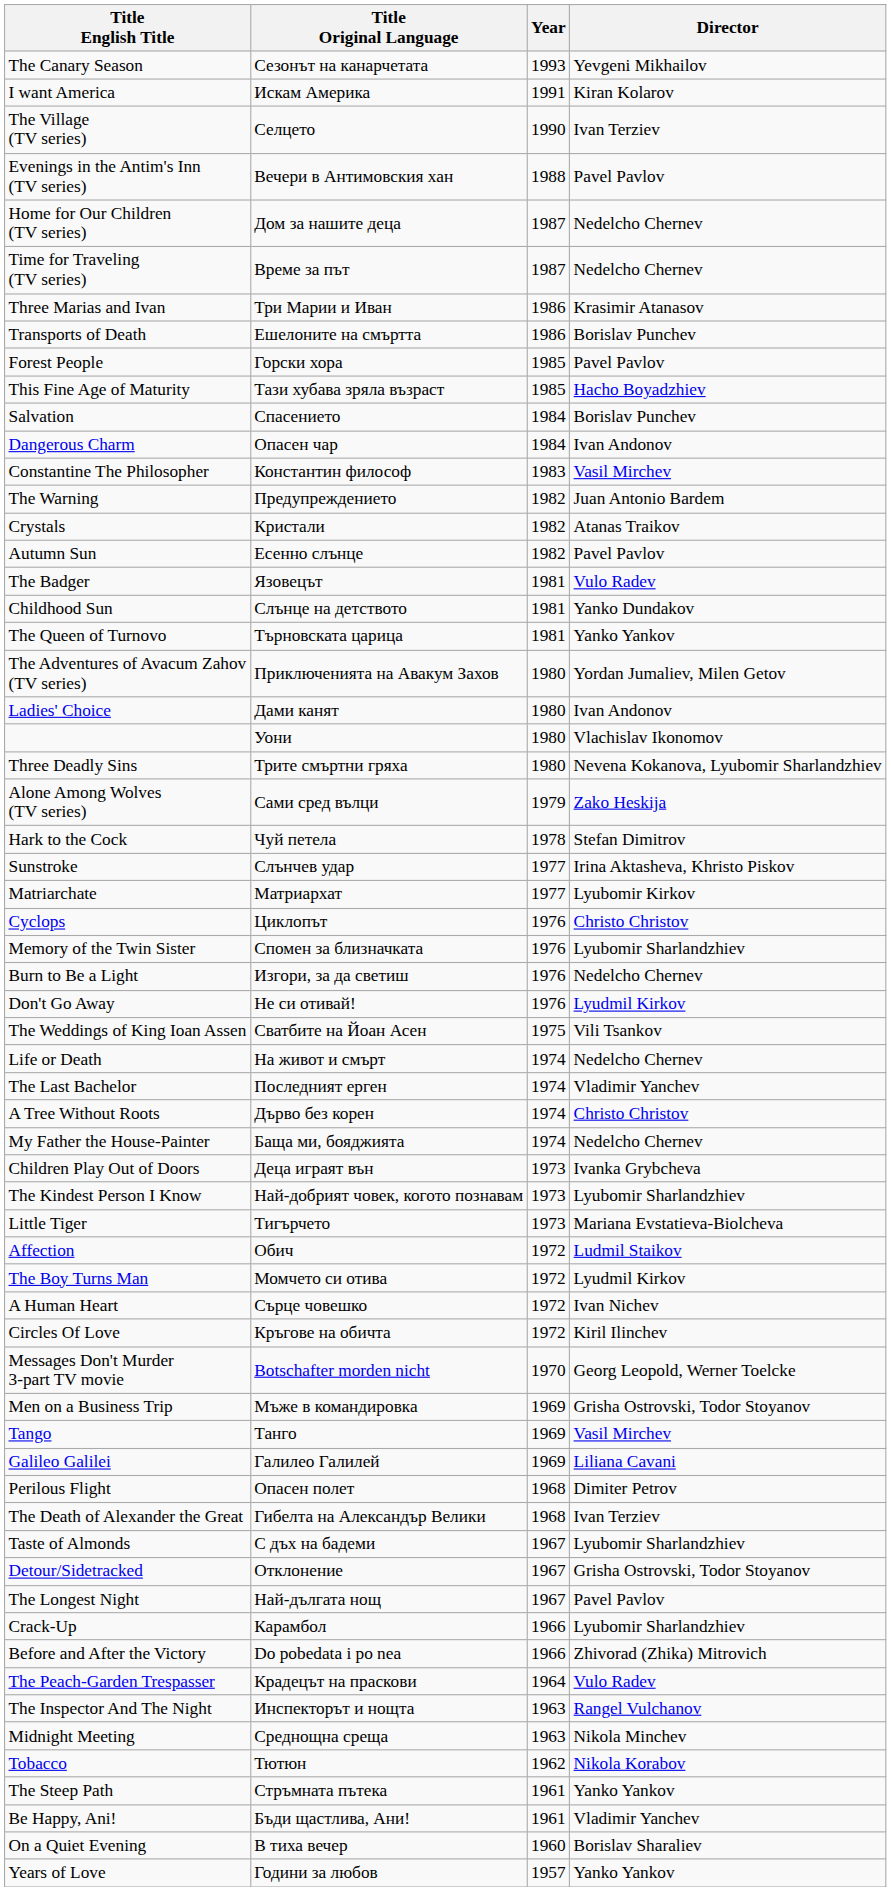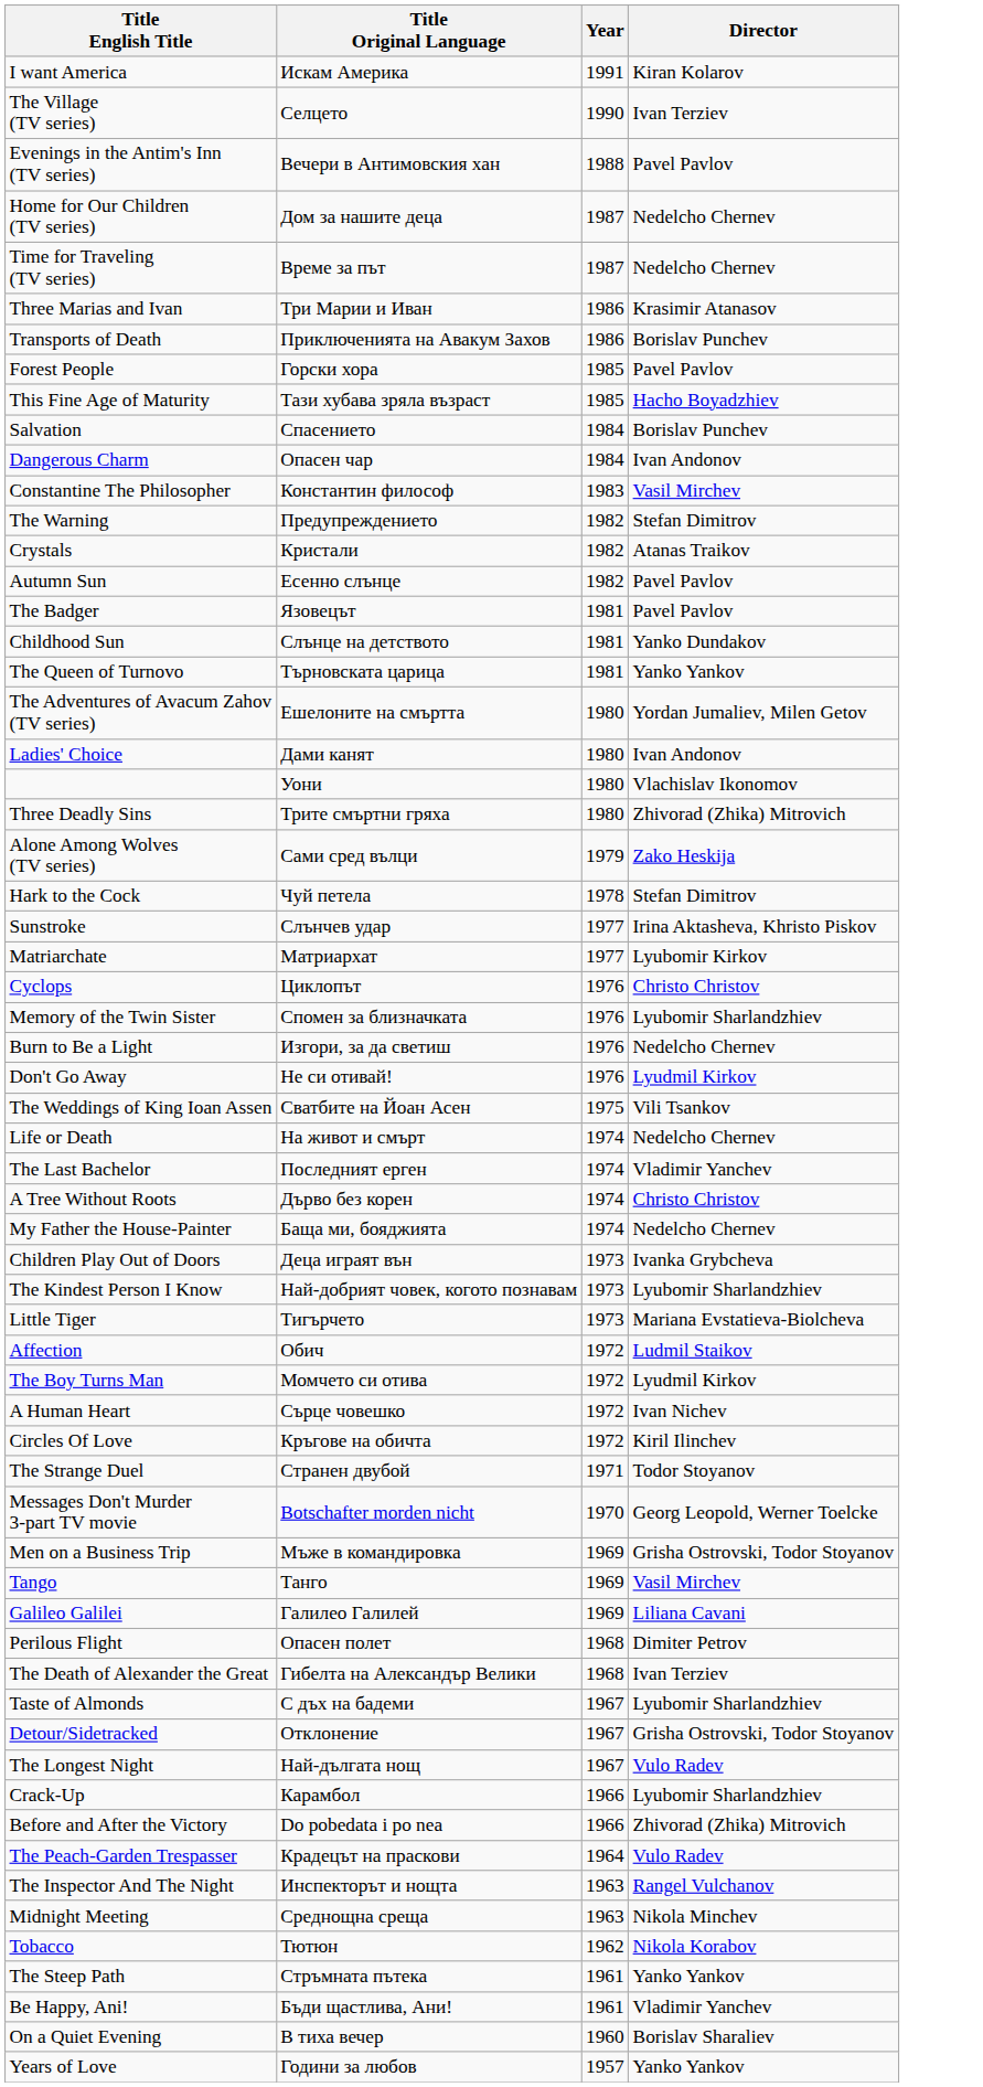- row: The Canary Season | Сезонът на канарчетата | 1993 | Yevgeni Mikhailov
Transports of Death | Title Original Language: Ешелоните на смъртта -> Приключенията на Авакум Захов
The Warning | Director: Juan Antonio Bardem -> Stefan Dimitrov
The Badger | Director: Vulo Radev -> Pavel Pavlov
The Adventures of Avacum Zahov (TV series) | Title Original Language: Приключенията на Авакум Захов -> Ешелоните на смъртта
Three Deadly Sins | Director: Nevena Kokanova, Lyubomir Sharlandzhiev -> Zhivorad (Zhika) Mitrovich
+ row: The Strange Duel | Странен двубой | 1971 | Todor Stoyanov
The Longest Night | Director: Pavel Pavlov -> Vulo Radev
